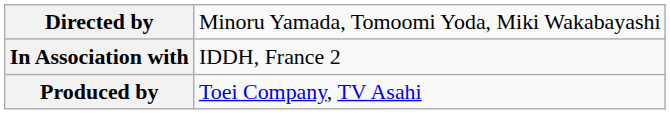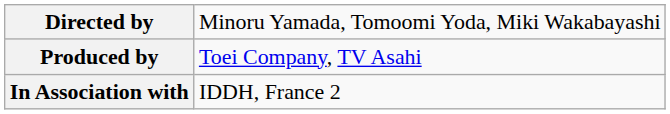rows swapped: Produced by <-> In Association with
